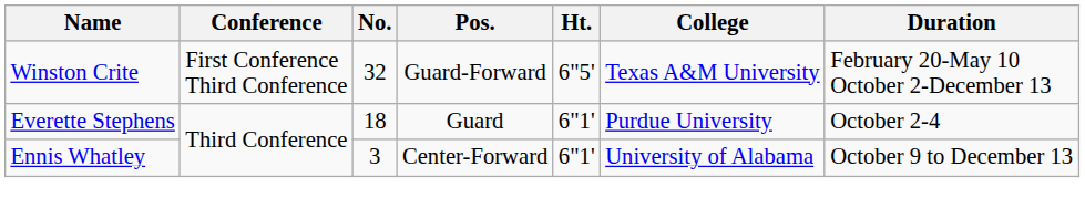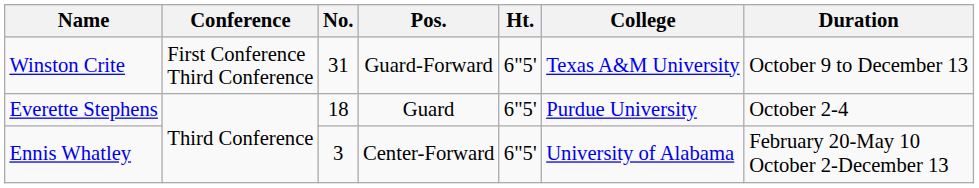Winston Crite | No.: 32 -> 31
Winston Crite | Duration: February 20-May 10 October 2-December 13 -> October 9 to December 13
Everette Stephens | Ht.: 6"1' -> 6"5'
Ennis Whatley | Ht.: 6"1' -> 6"5'
Ennis Whatley | Duration: October 9 to December 13 -> February 20-May 10 October 2-December 13
